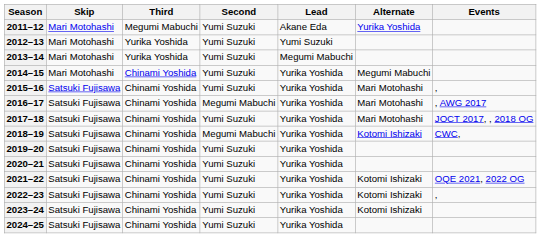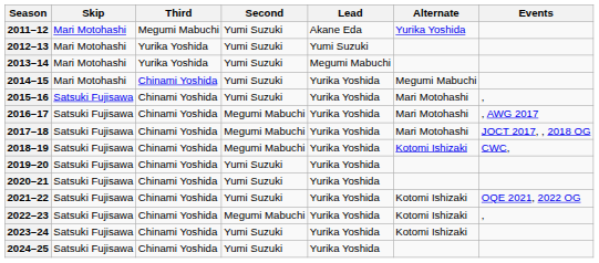2017–18 | Second: Yumi Suzuki -> Megumi Mabuchi
2022–23 | Second: Yumi Suzuki -> Megumi Mabuchi
